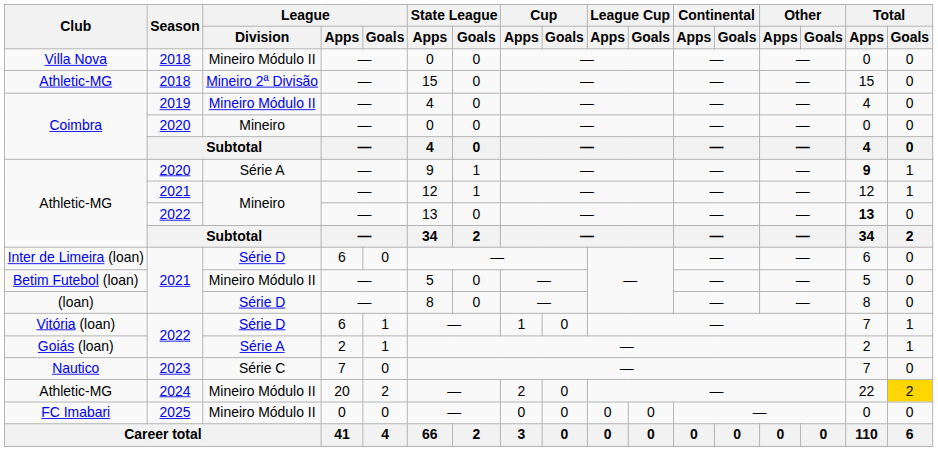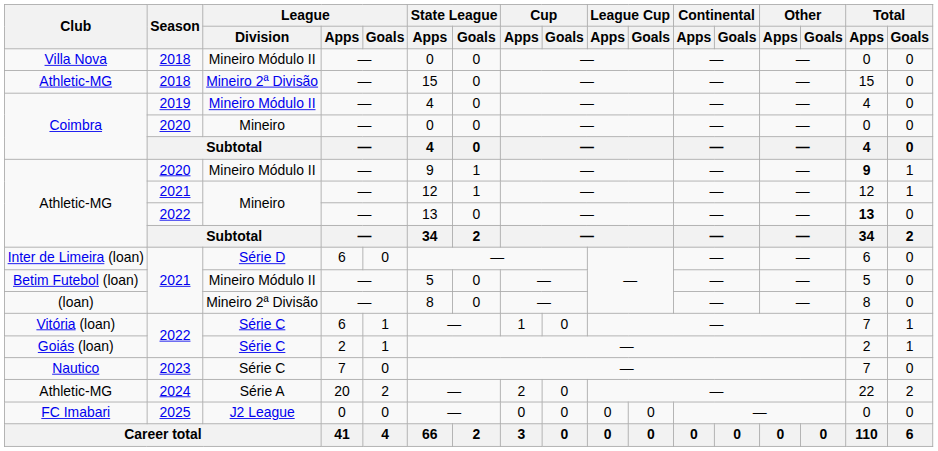Athletic-MG / 2020 | League / Division: Série A -> Mineiro Módulo II
(loan) | League / Division: Série D -> Mineiro 2ª Divisão
Vitória (loan) | League / Division: Série D -> Série C
Goiás (loan) | League / Division: Série A -> Série C
Athletic-MG / 2024 | League / Division: Mineiro Módulo II -> Série A
Athletic-MG / 2024 | Total / Goals: gold background -> no background
FC Imabari | League / Division: Mineiro Módulo II -> J2 League
